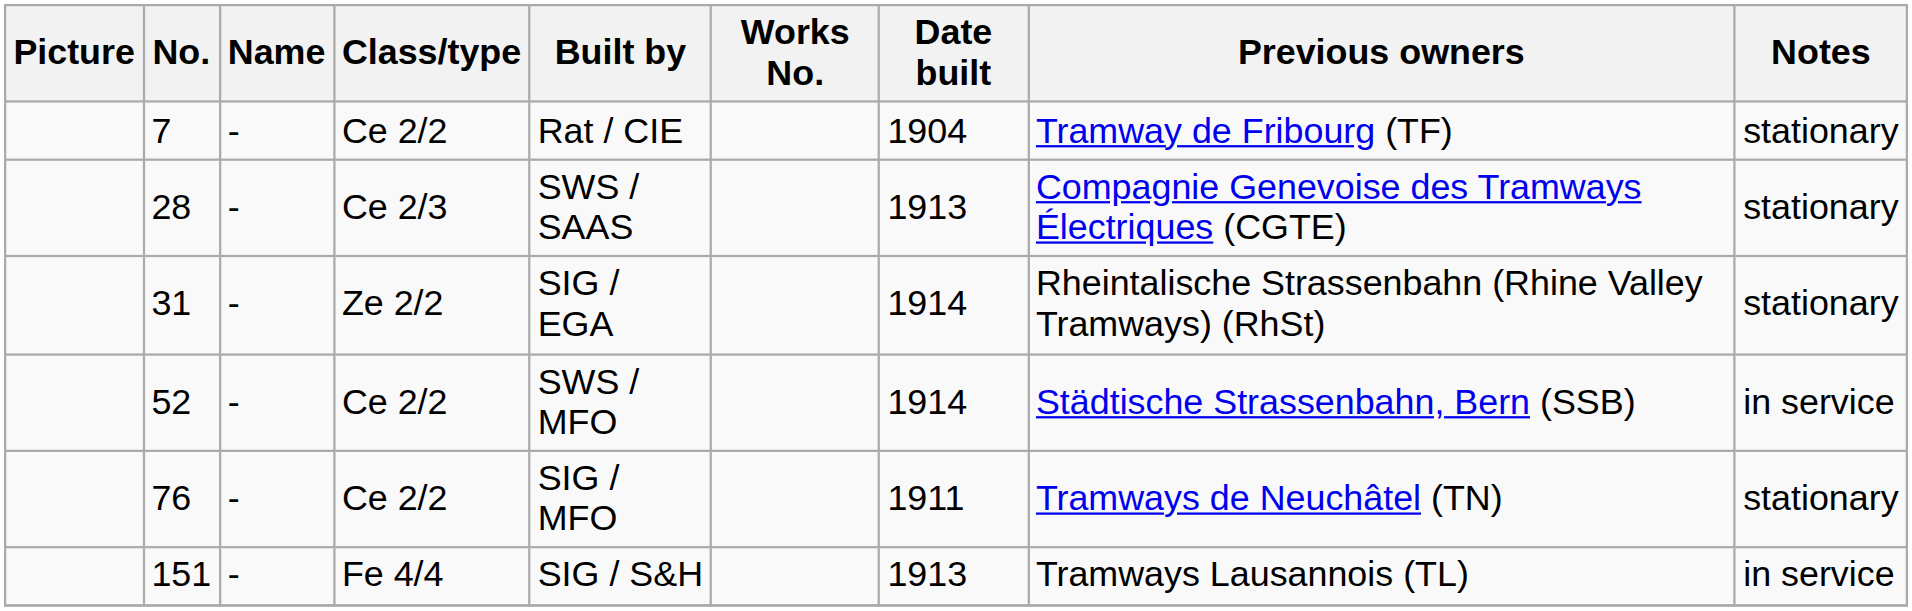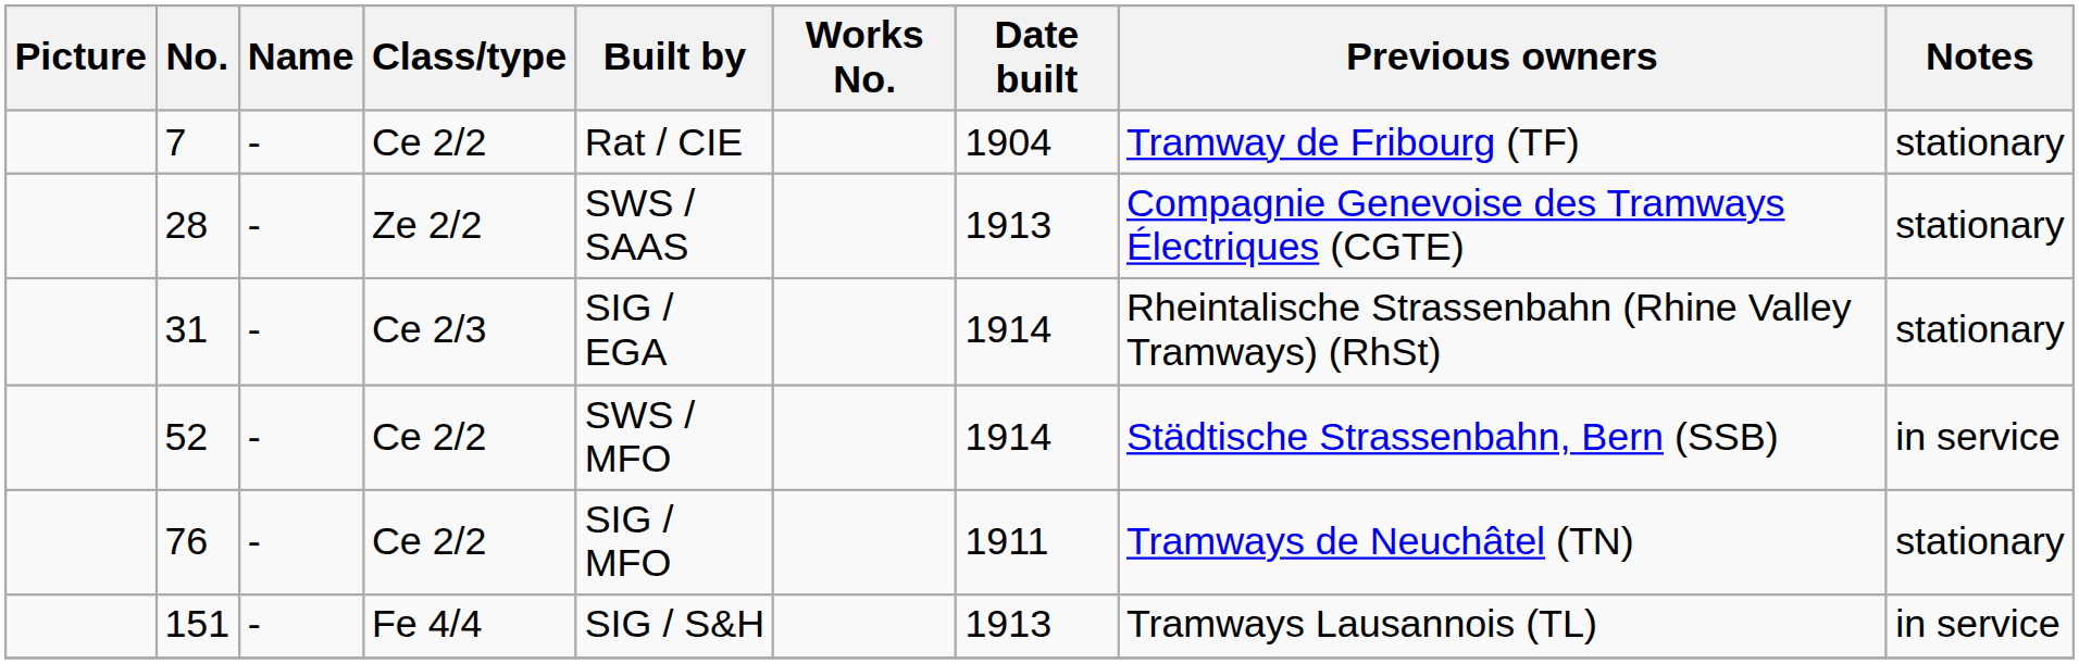28 | Class/type: Ce 2/3 -> Ze 2/2
31 | Class/type: Ze 2/2 -> Ce 2/3
